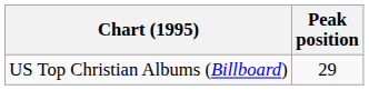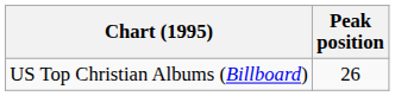US Top Christian Albums (Billboard) | Peak position: 29 -> 26
